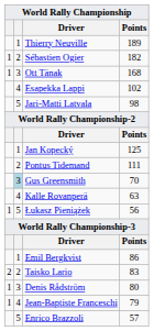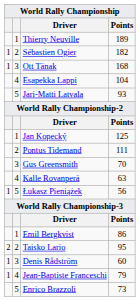Esapekka Lappi | Points: 102 -> 104
Jari-Matti Latvala | Points: 98 -> 93
Gus Greensmith | column 2: lightblue background -> no background
Taisko Lario | Points: 83 -> 95
Denis Rådström | Points: 80 -> 60
Enrico Brazzoli | Points: 57 -> 73
